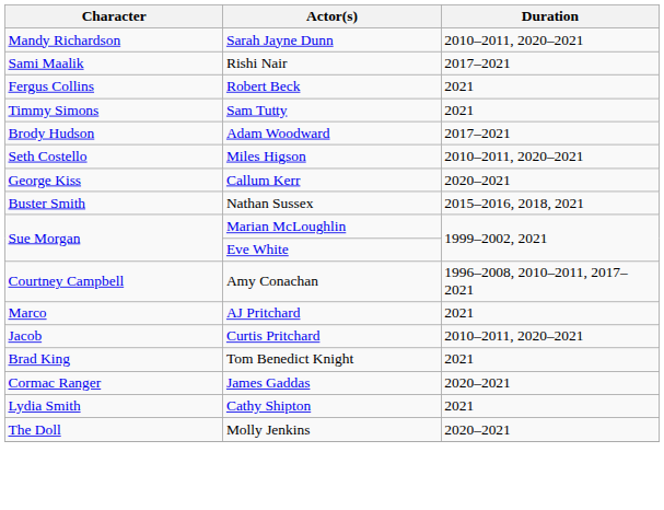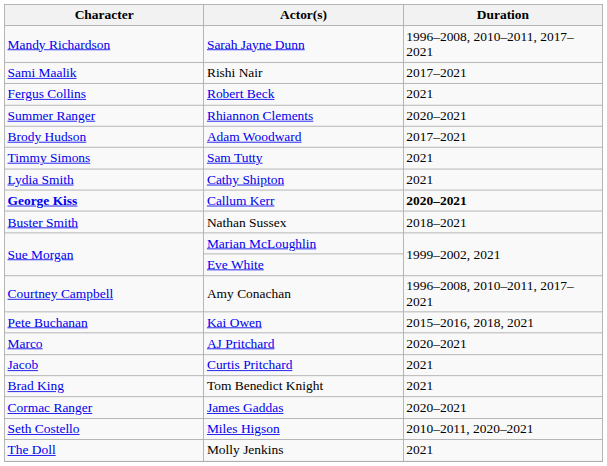Sarah Jayne Dunn | Duration: 2010–2011, 2020–2021 -> 1996–2008, 2010–2011, 2017–2021
+ row: Summer Ranger | Rhiannon Clements | 2020–2021
rows swapped: Sam Tutty <-> Adam Woodward
rows swapped: Cathy Shipton <-> Miles Higson
Callum Kerr | Character: normal -> bold
Callum Kerr | Duration: normal -> bold
Nathan Sussex | Duration: 2015–2016, 2018, 2021 -> 2018–2021
+ row: Pete Buchanan | Kai Owen | 2015–2016, 2018, 2021
AJ Pritchard | Duration: 2021 -> 2020–2021
Curtis Pritchard | Duration: 2010–2011, 2020–2021 -> 2021
Molly Jenkins | Duration: 2020–2021 -> 2021
